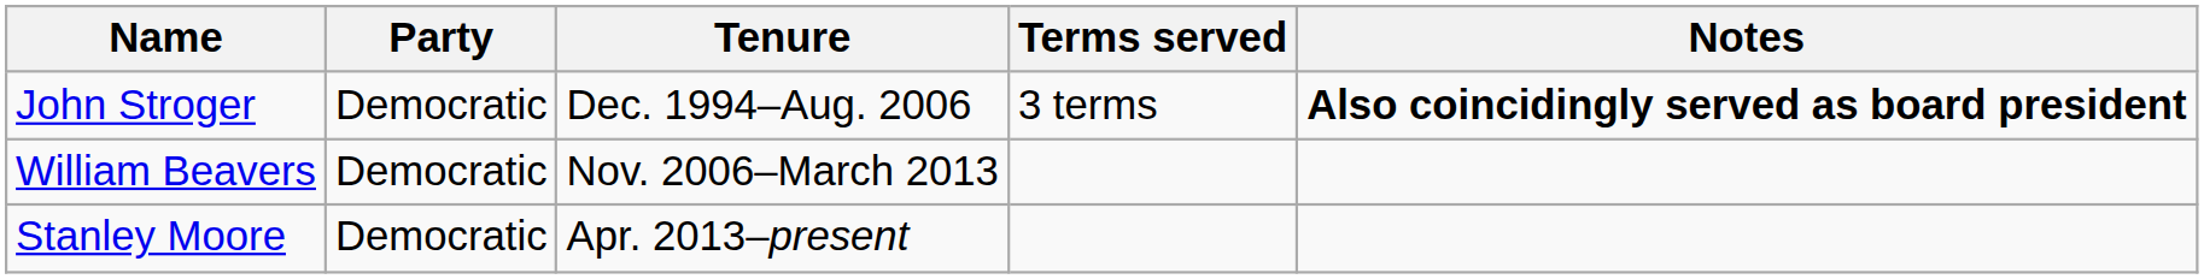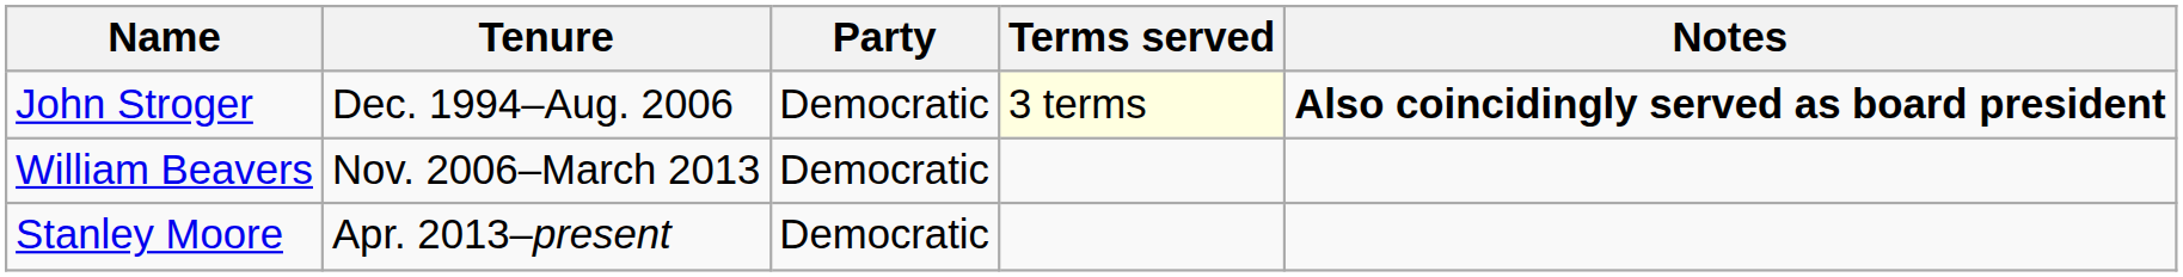columns swapped: Party <-> Tenure
John Stroger | Terms served: no background -> lightyellow background
